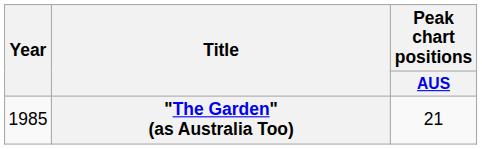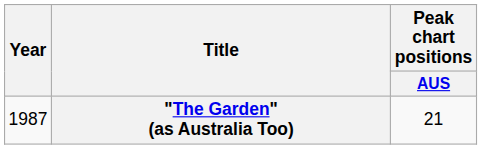"The Garden" (as Australia Too) | Year: 1985 -> 1987
